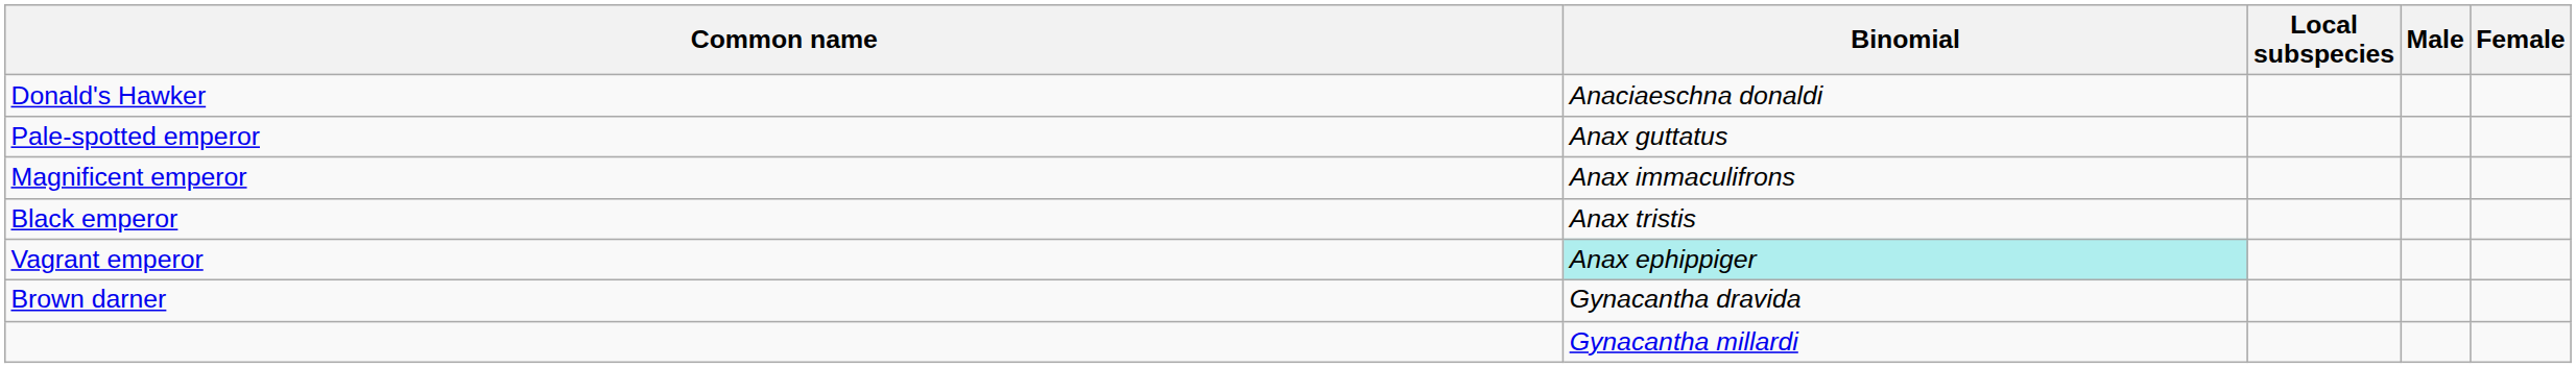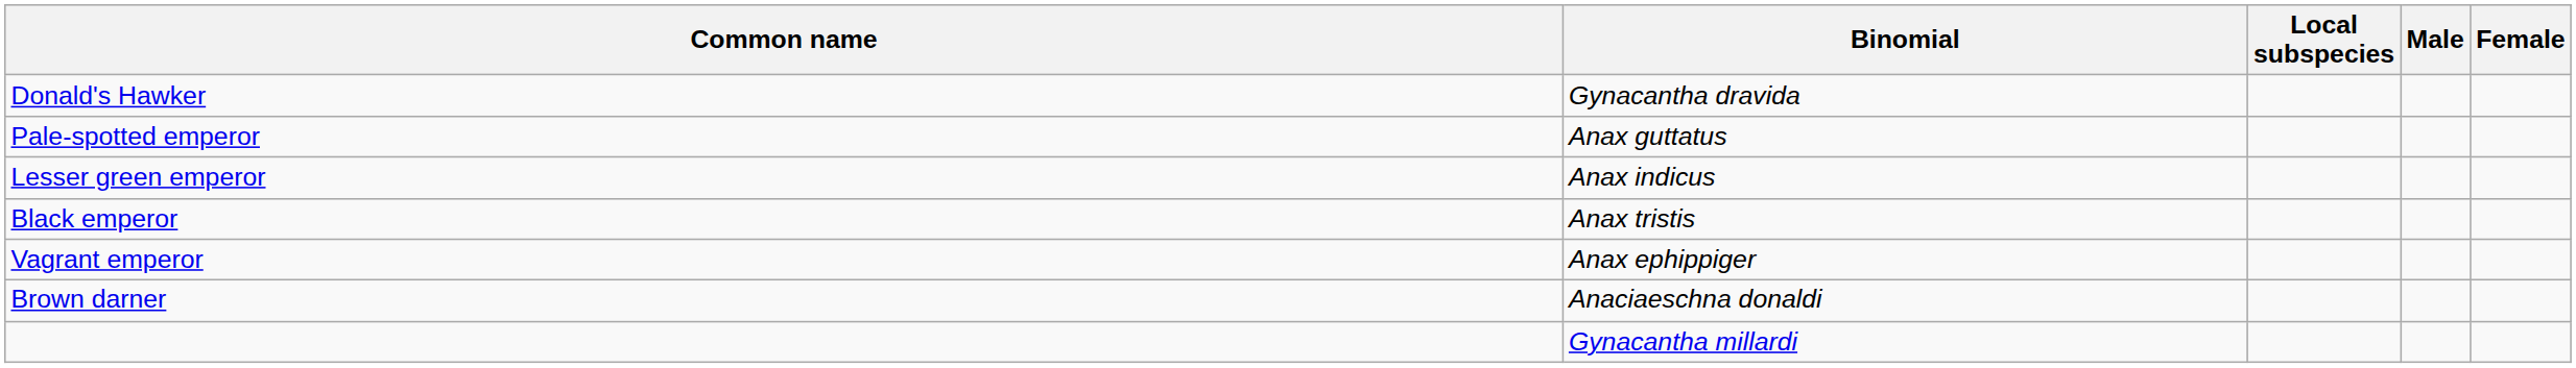Donald's Hawker | Binomial: Anaciaeschna donaldi -> Gynacantha dravida
- row: Magnificent emperor | Anax immaculifrons
+ row: Lesser green emperor | Anax indicus
Vagrant emperor | Binomial: paleturquoise background -> no background
Brown darner | Binomial: Gynacantha dravida -> Anaciaeschna donaldi
